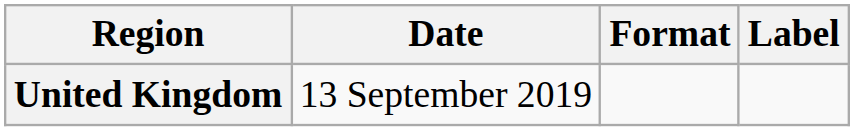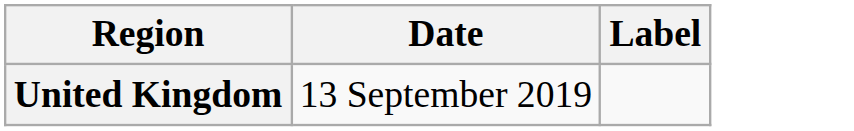- column: Format
